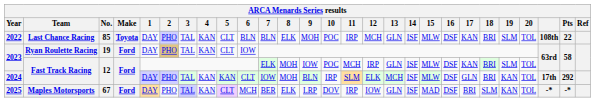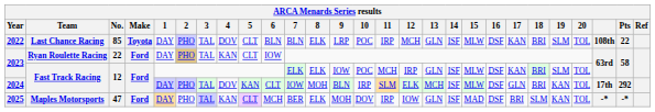2022 | 4: KAN -> DOV
2022 | 9: MOH -> LRP
2023 / Ryan Roulette Racing | No.: 19 -> 22
2023 / Fast Track Racing | 8: MOH -> ELK
2024 | 4: KAN -> DOV
2025 | No.: 67 -> 47
2025 | 9: LRP -> MOH
